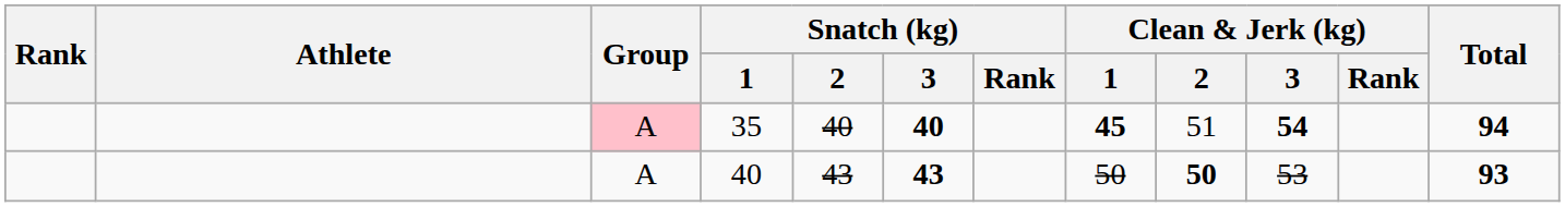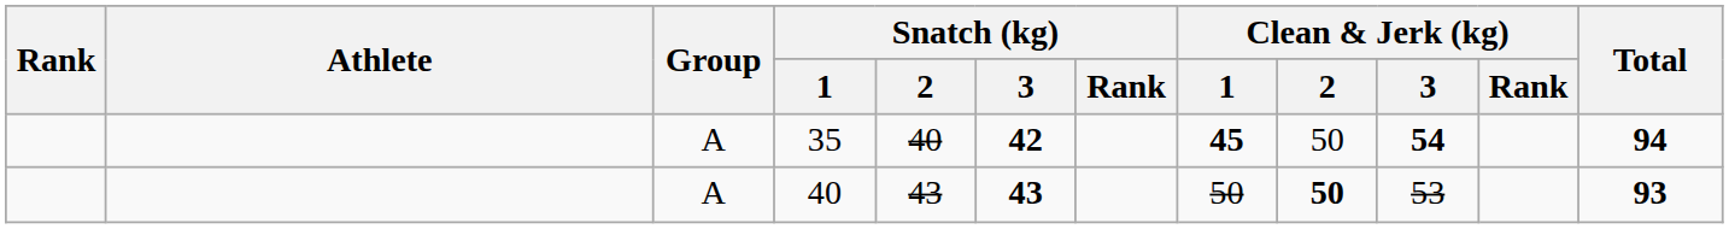35 | Group: pink background -> no background
35 | Snatch (kg) / 3: 40 -> 42
35 | Clean & Jerk (kg) / 2: 51 -> 50
